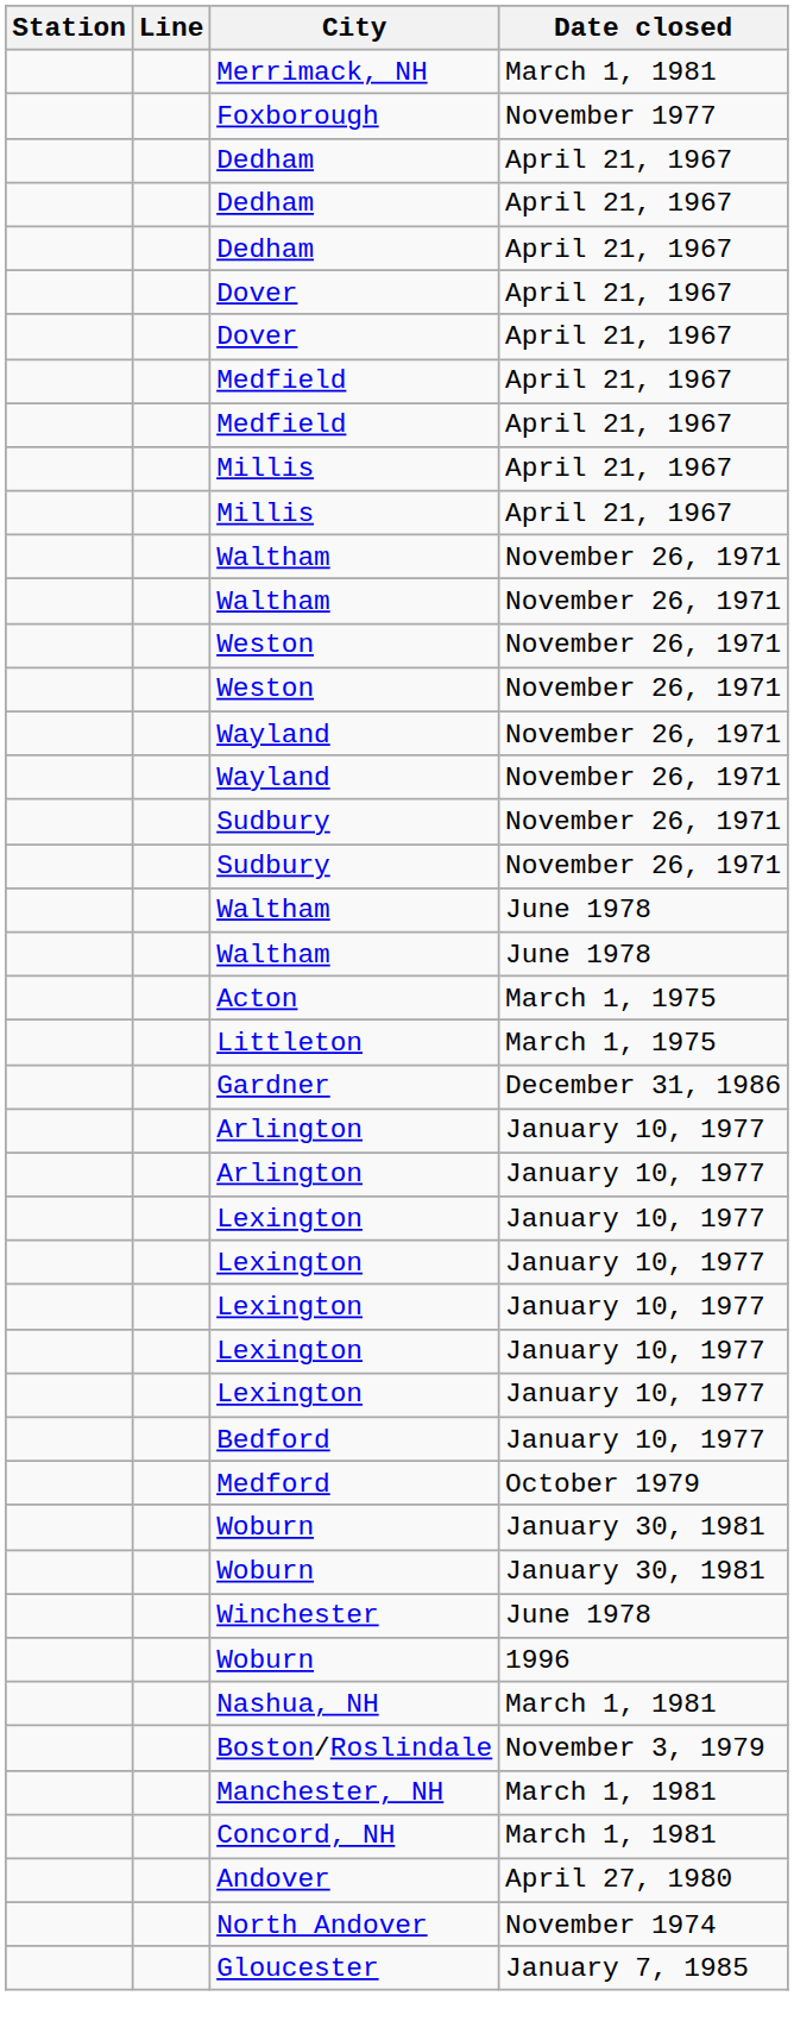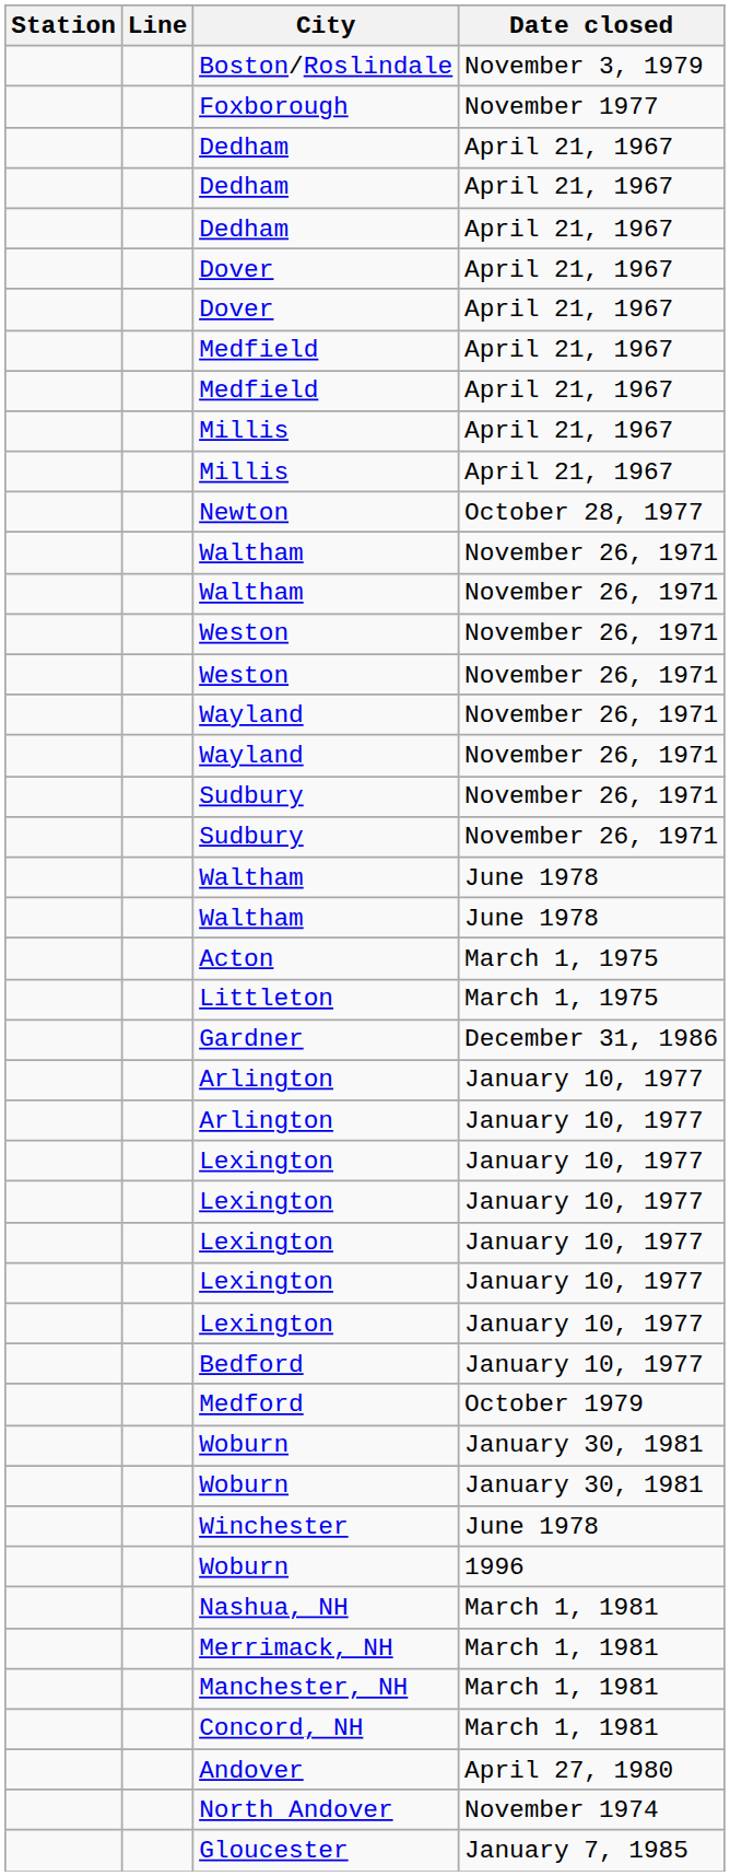rows swapped: Boston/Roslindale <-> Merrimack, NH
+ row: Newton | October 28, 1977
